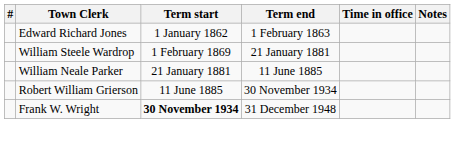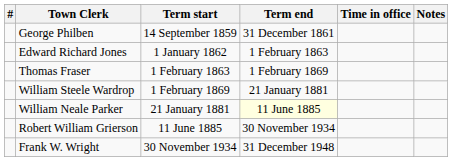+ row: George Philben | 14 September 1859 | 31 December 1861
+ row: Thomas Fraser | 1 February 1863 | 1 February 1869
William Neale Parker | Term end: no background -> lightyellow background
Frank W. Wright | Term start: bold -> normal
